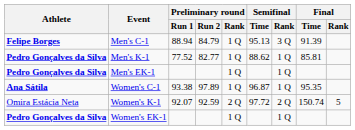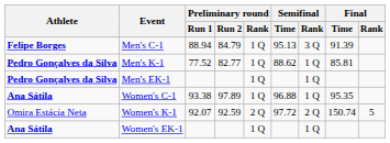Women's C-1 | Semifinal / Time: 96.87 -> 96.88
Women's EK-1 | Athlete: Pedro Gonçalves da Silva -> Ana Sátila
